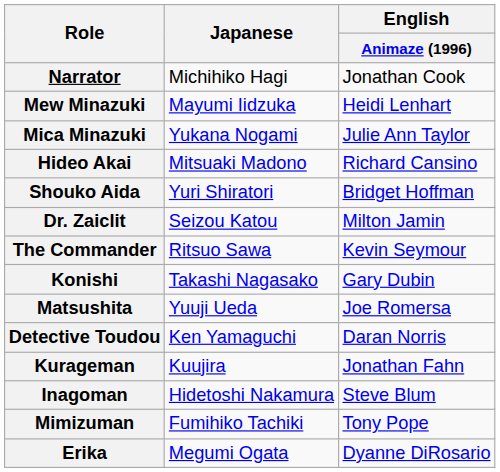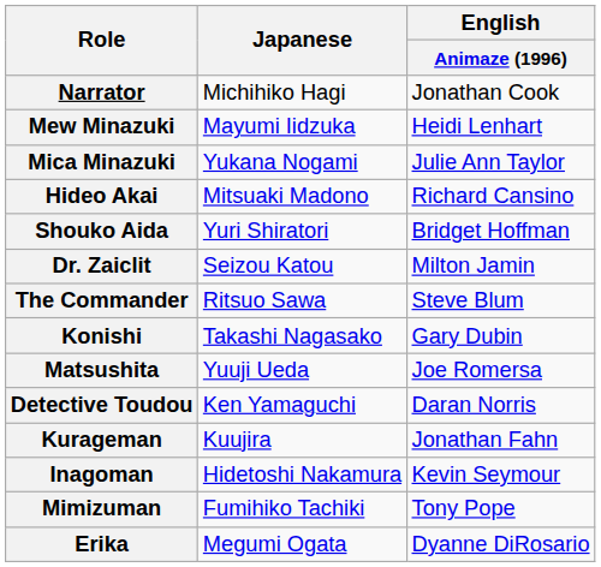The Commander | English / Animaze (1996): Kevin Seymour -> Steve Blum
Inagoman | English / Animaze (1996): Steve Blum -> Kevin Seymour
